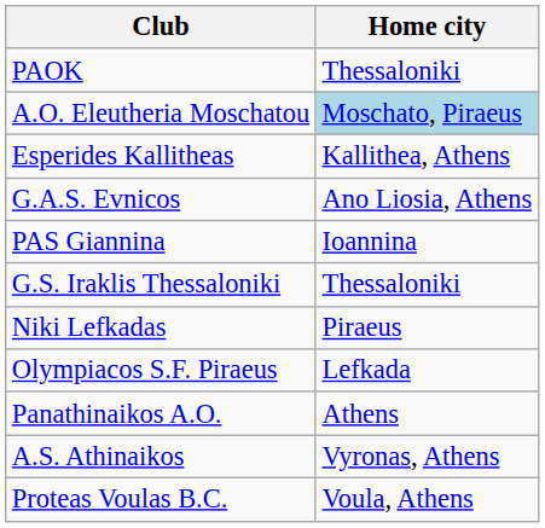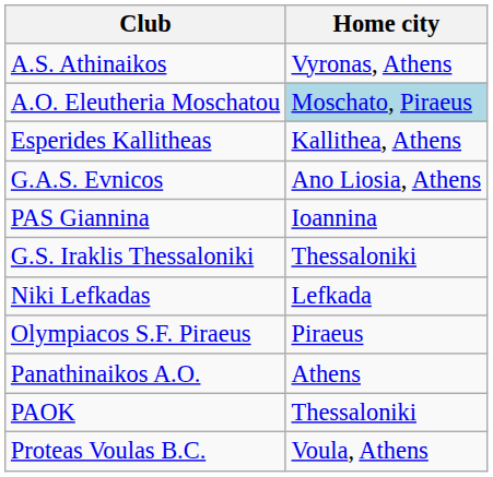rows swapped: A.S. Athinaikos <-> PAOK
Niki Lefkadas | Home city: Piraeus -> Lefkada
Olympiacos S.F. Piraeus | Home city: Lefkada -> Piraeus
